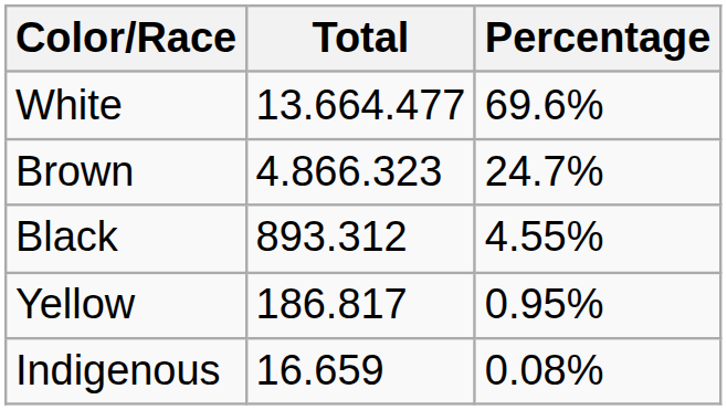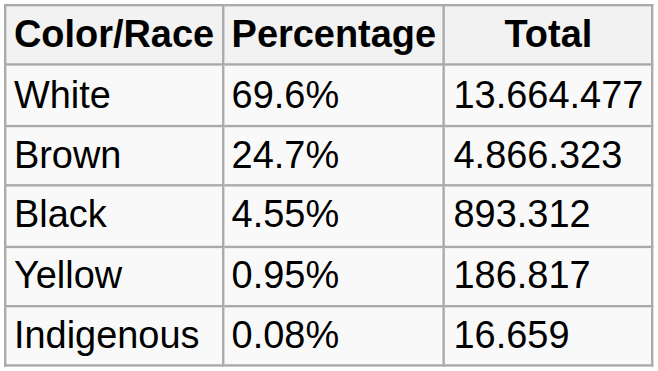columns swapped: Total <-> Percentage
